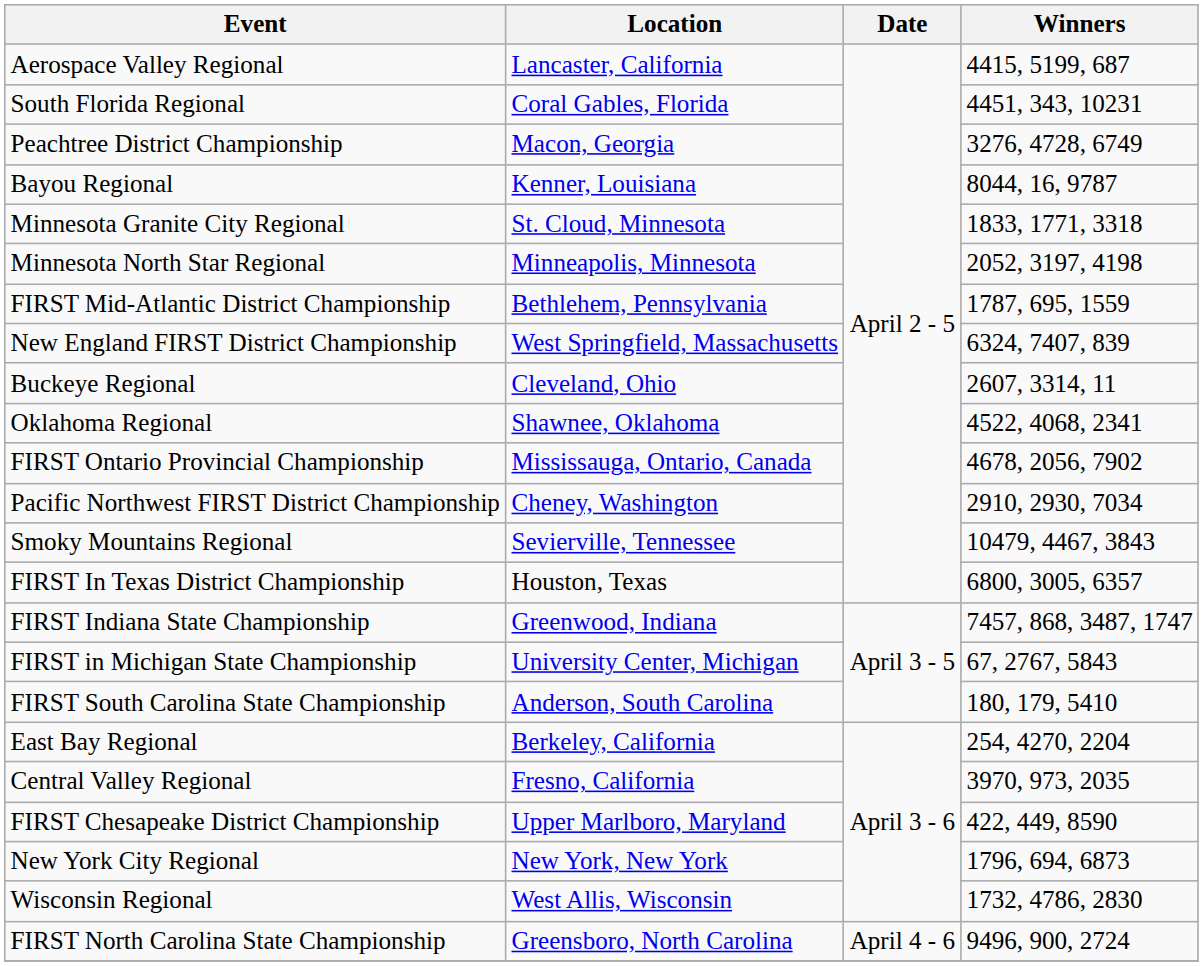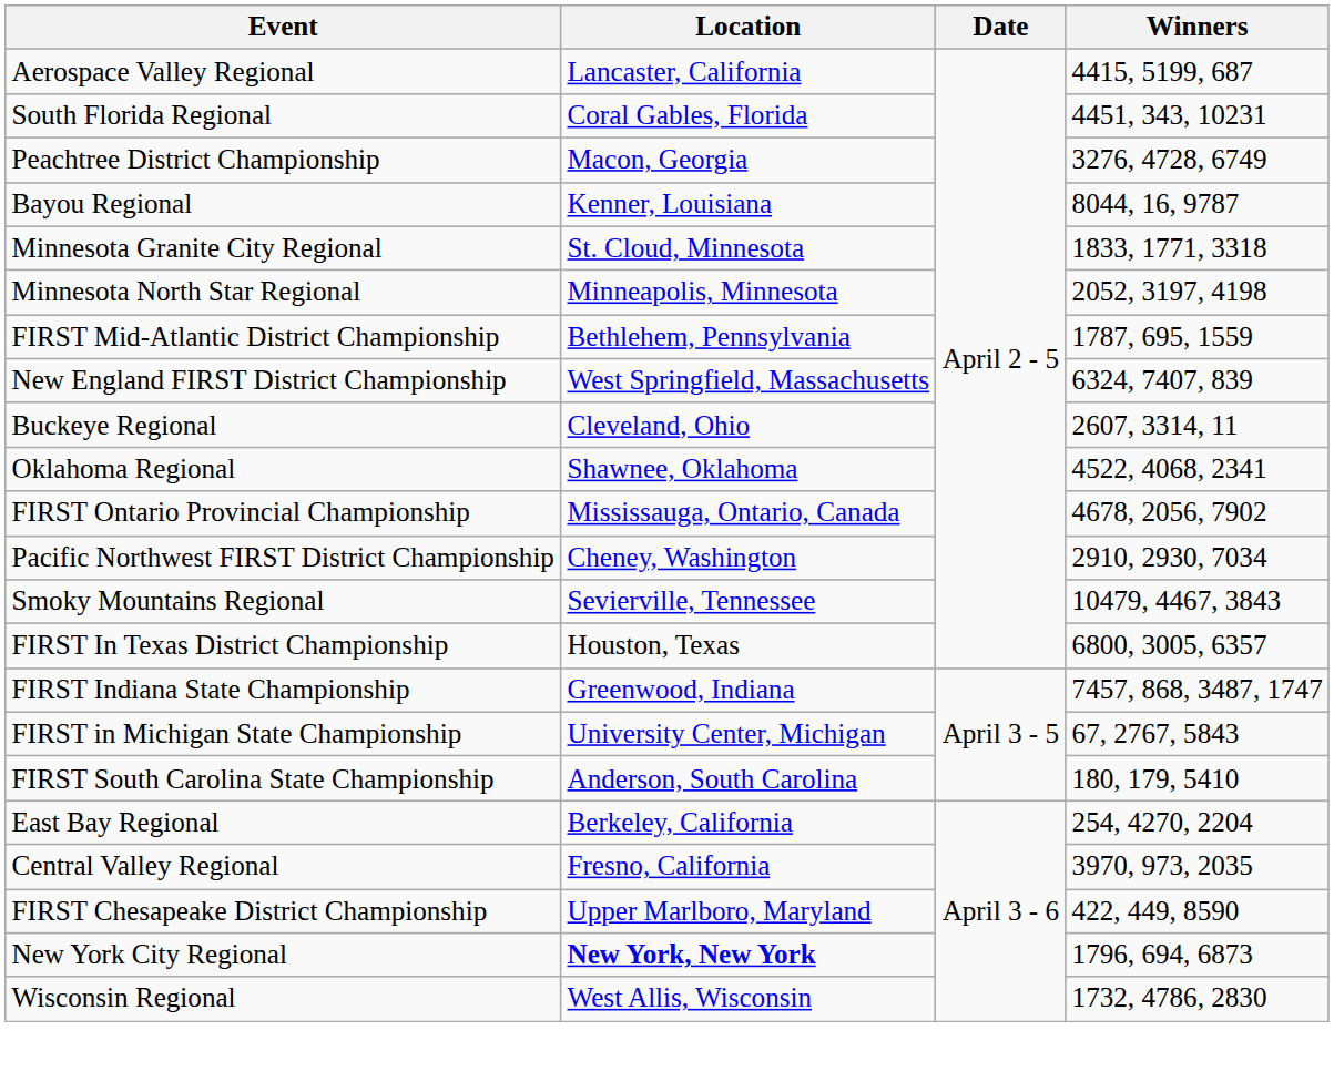New York City Regional | Location: normal -> bold
- row: FIRST North Carolina State Championship | Greensboro, North Carolina | April 4 - 6 | 9496, 900, 2724
